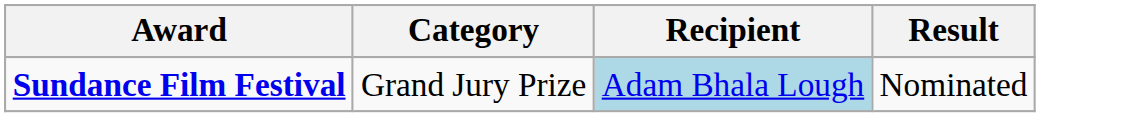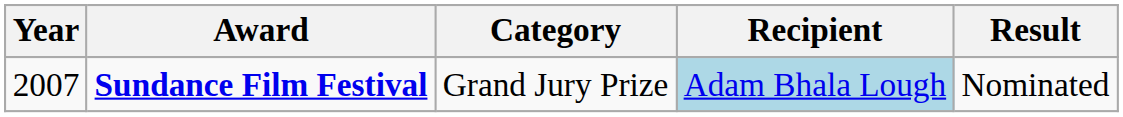+ column: Year | 2007
